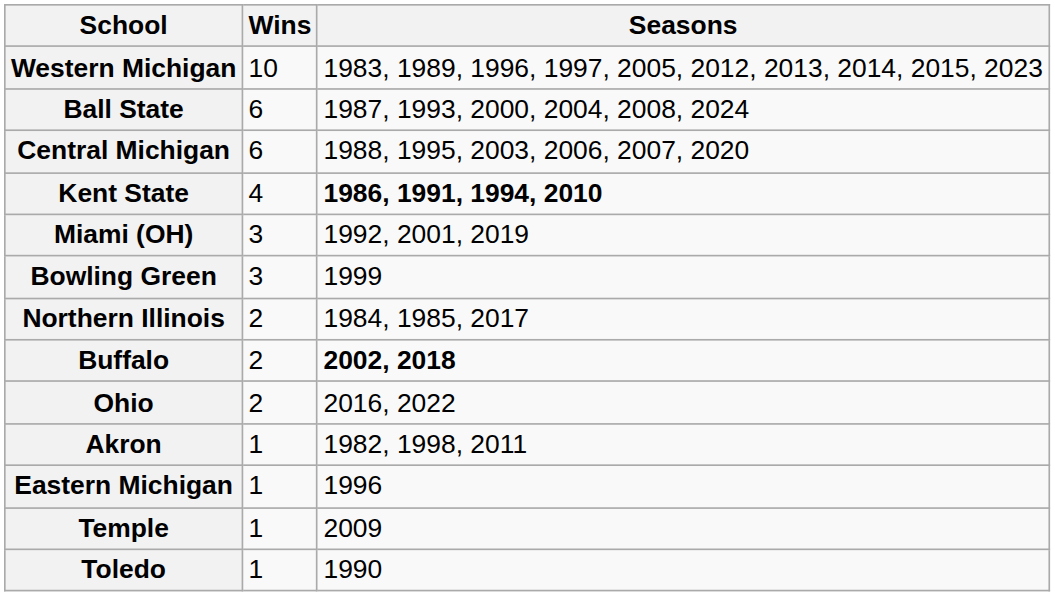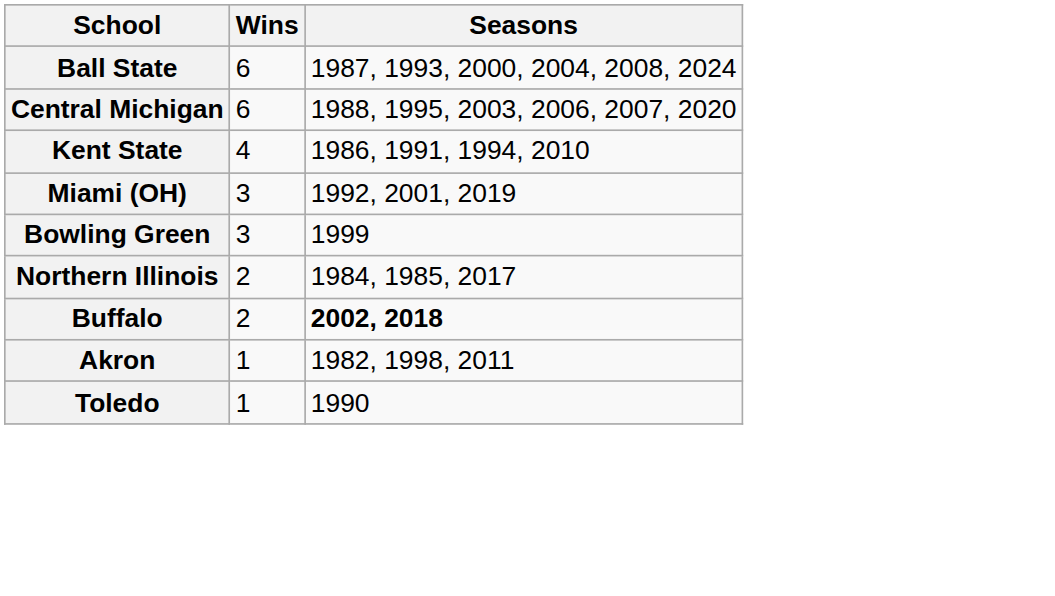- row: Western Michigan | 10 | 1983, 1989, 1996, 1997, 2005, 2012, 2013, 2014, 2015, 2023
Kent State | Seasons: bold -> normal
- row: Ohio | 2 | 2016, 2022
- row: Eastern Michigan | 1 | 1996
- row: Temple | 1 | 2009
